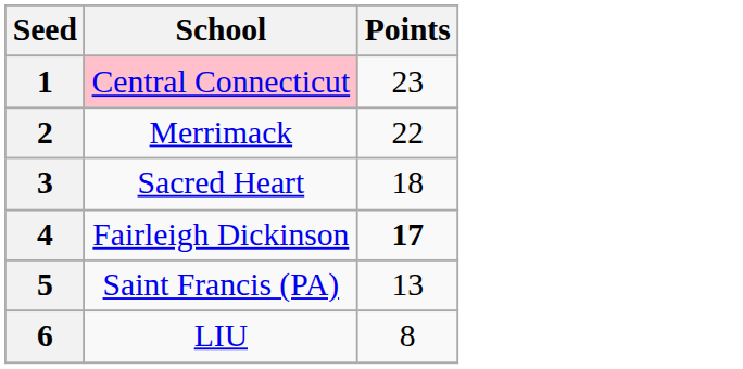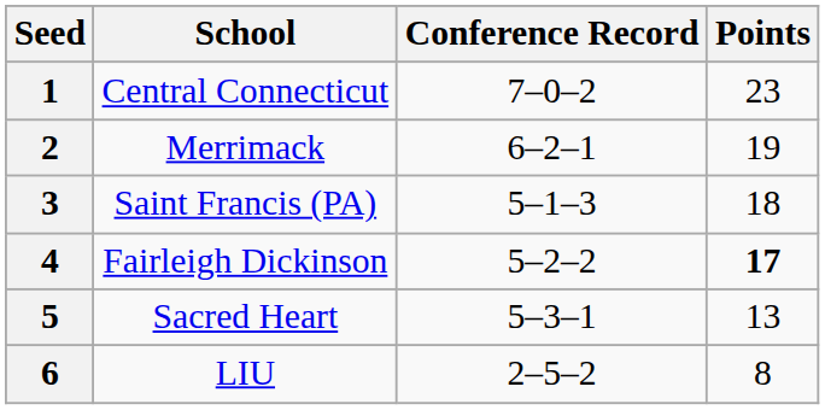+ column: Conference Record | 7–0–2 | 6–2–1 | 5–1–3 | 5–2–2 | 5–3–1 | 2–5–2
1 | School: pink background -> no background
2 | Points: 22 -> 19
3 | School: Sacred Heart -> Saint Francis (PA)
5 | School: Saint Francis (PA) -> Sacred Heart
